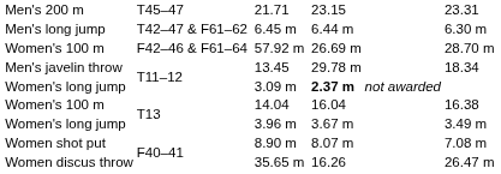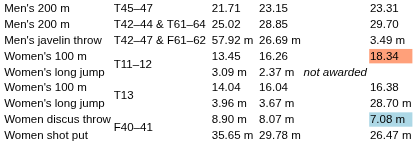+ row: Men's 200 m | T42–44 & T61–64 | 25.02 | 28.85 | 29.70
- row: Men's long jump | T42–47 & F61–62 | 6.45 m | 6.44 m | 6.30 m
57.92 m | column 1: Women's 100 m -> Men's javelin throw
57.92 m | column 2: F42–46 & F61–64 -> T42–47 & F61–62
57.92 m | column 8: 28.70 m -> 3.49 m
13.45 | column 1: Men's javelin throw -> Women's 100 m
13.45 | column 6: 29.78 m -> 16.26
13.45 | column 8: no background -> lightsalmon background
3.09 m | column 6: bold -> normal
3.96 m | column 8: 3.49 m -> 28.70 m
8.90 m | column 1: Women shot put -> Women discus throw
8.90 m | column 8: no background -> lightblue background
35.65 m | column 1: Women discus throw -> Women shot put
35.65 m | column 6: 16.26 -> 29.78 m
